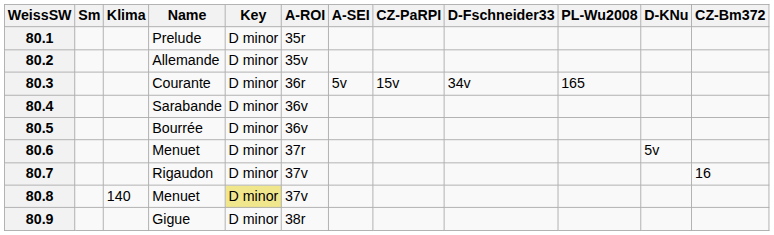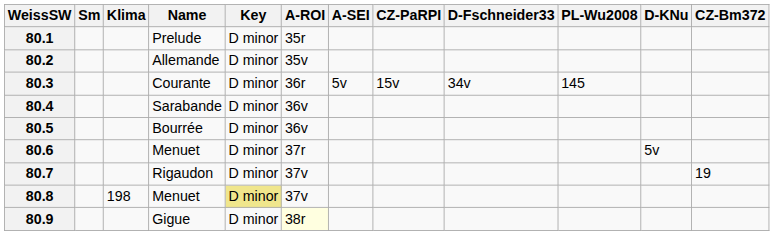80.3 | PL-Wu2008: 165 -> 145
80.7 | CZ-Bm372: 16 -> 19
80.8 | Klima: 140 -> 198
80.9 | A-ROI: no background -> lightyellow background
